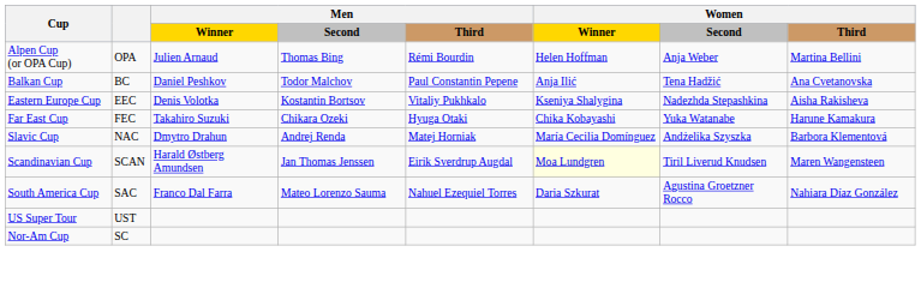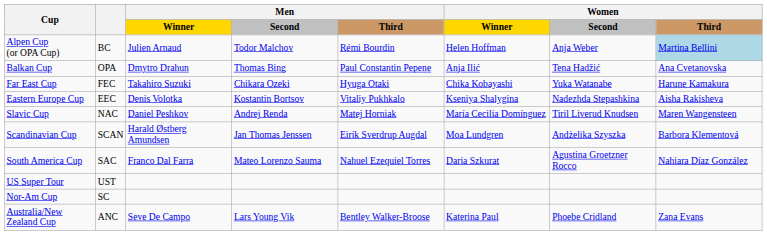Alpen Cup (or OPA Cup) | column 2: OPA -> BC
Alpen Cup (or OPA Cup) | Men / Second: Thomas Bing -> Todor Malchov
Alpen Cup (or OPA Cup) | Women / Third: no background -> lightblue background
Balkan Cup | column 2: BC -> OPA
Balkan Cup | Men / Winner: Daniel Peshkov -> Dmytro Drahun
Balkan Cup | Men / Second: Todor Malchov -> Thomas Bing
rows swapped: Eastern Europe Cup <-> Far East Cup
Slavic Cup | Men / Winner: Dmytro Drahun -> Daniel Peshkov
Slavic Cup | Women / Second: Andżelika Szyszka -> Tiril Liverud Knudsen
Slavic Cup | Women / Third: Barbora Klementová -> Maren Wangensteen
Scandinavian Cup | Women / Winner: lightyellow background -> no background
Scandinavian Cup | Women / Second: Tiril Liverud Knudsen -> Andżelika Szyszka
Scandinavian Cup | Women / Third: Maren Wangensteen -> Barbora Klementová
+ row: Australia/New Zealand Cup | ANC | Seve De Campo | Lars Young Vik | Bentley Walker-Broose | Katerina Paul | Phoebe Cridland | Zana Evans
